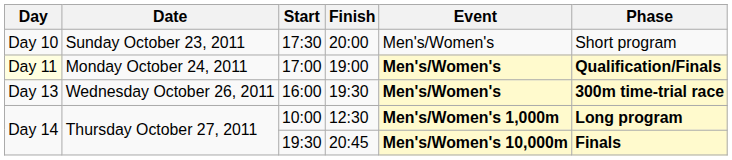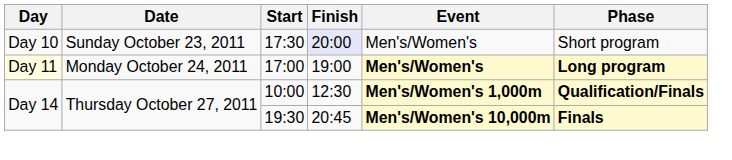17:30 | Finish: no background -> lavender background
17:00 | Phase: Qualification/Finals -> Long program
- row: Day 13 | Wednesday October 26, 2011 | 16:00 | 19:30 | Men's/Women's | 300m time-trial race
10:00 | Phase: Long program -> Qualification/Finals
